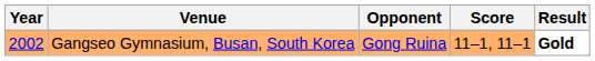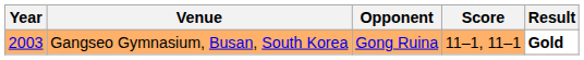Gangseo Gymnasium, Busan, South Korea | Year: 2002 -> 2003
